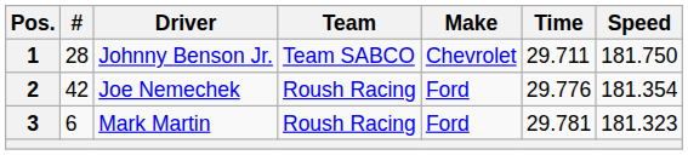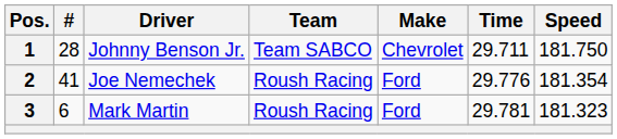2 | #: 42 -> 41
